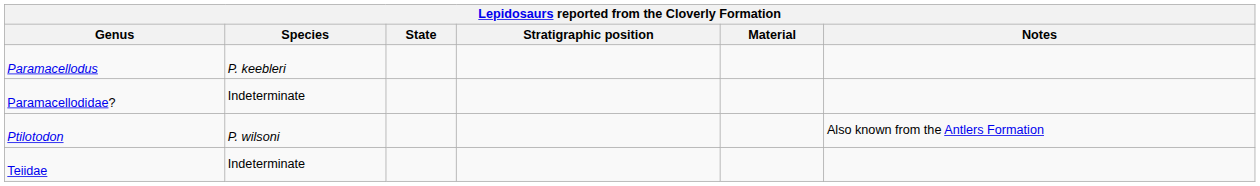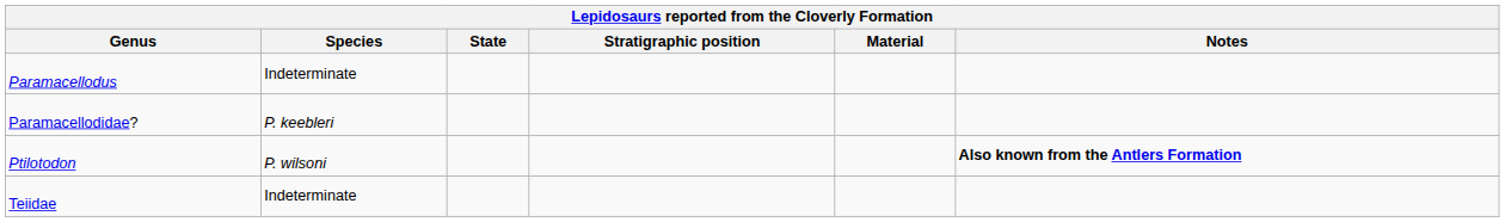Paramacellodus | Species: P. keebleri -> Indeterminate
Paramacellodidae? | Species: Indeterminate -> P. keebleri
Ptilotodon | Notes: normal -> bold
